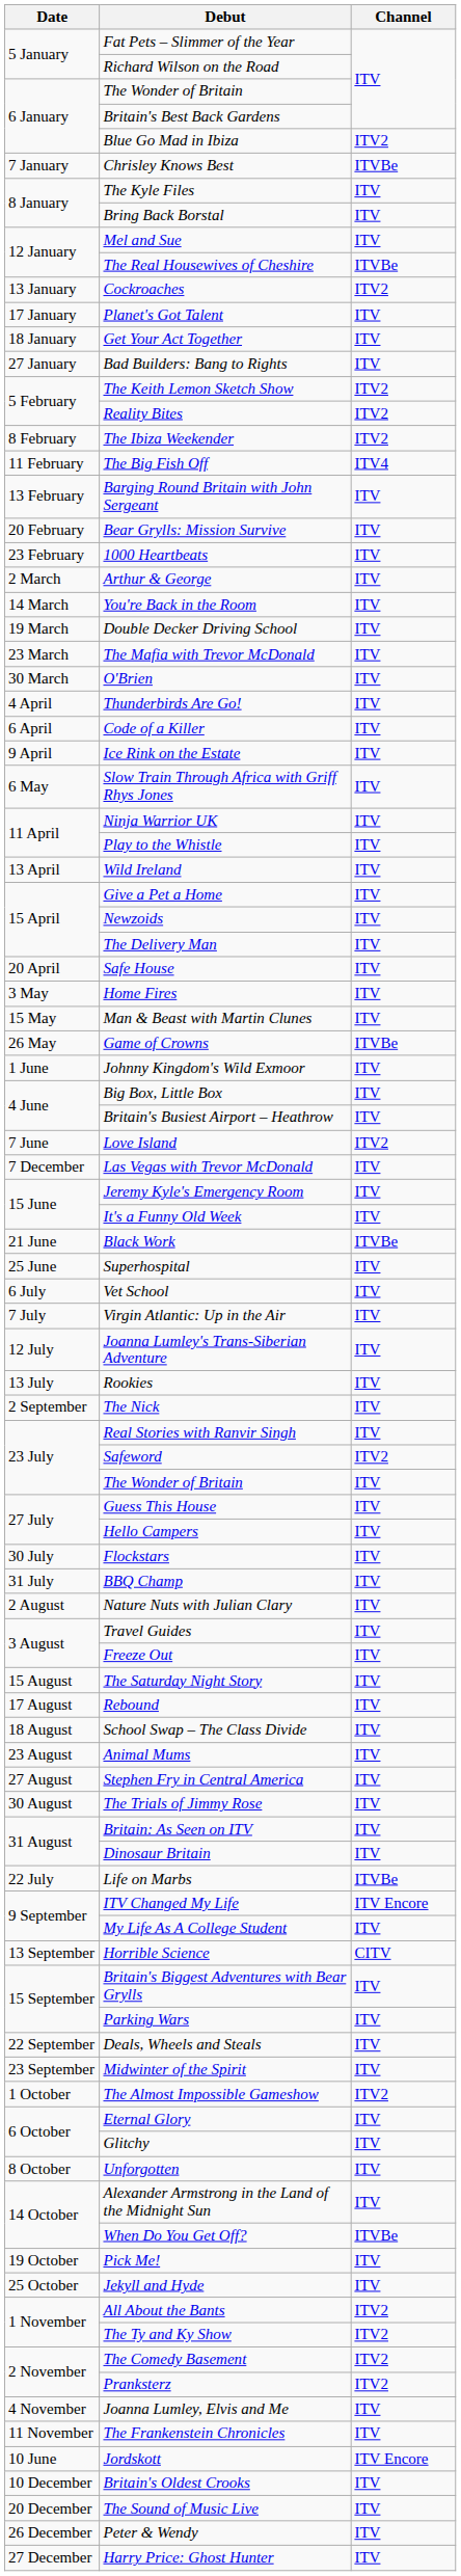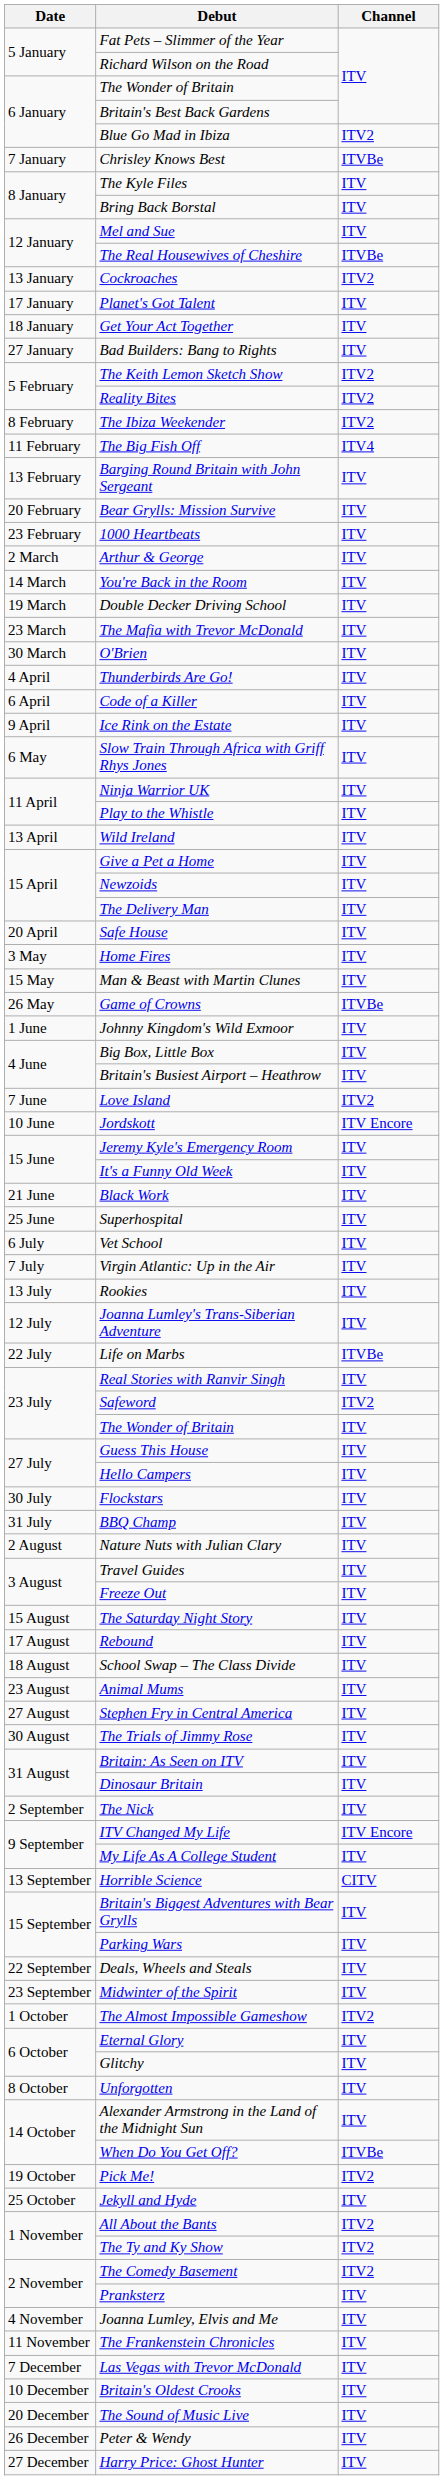rows swapped: Jordskott <-> Las Vegas with Trevor McDonald
Black Work | Channel: ITVBe -> ITV
rows swapped: Joanna Lumley's Trans-Siberian Adventure <-> Rookies
rows swapped: Life on Marbs <-> The Nick
Pick Me! | Channel: ITV -> ITV2
Pranksterz | Channel: ITV2 -> ITV
